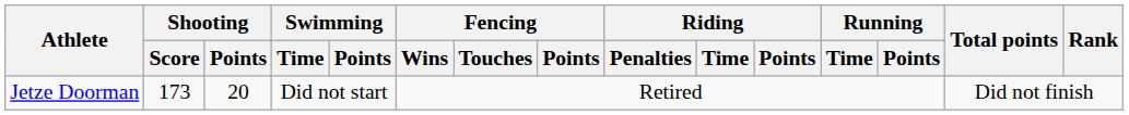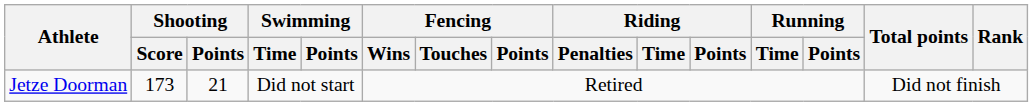Jetze Doorman | Shooting / Points: 20 -> 21
